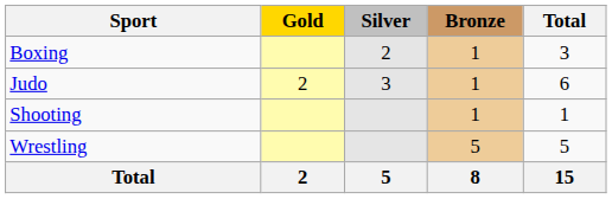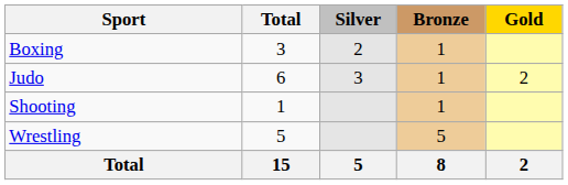columns swapped: Gold <-> Total
